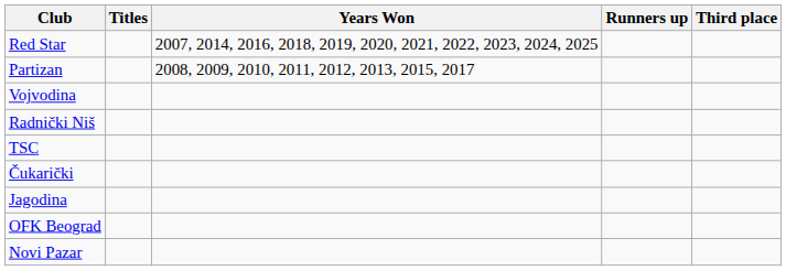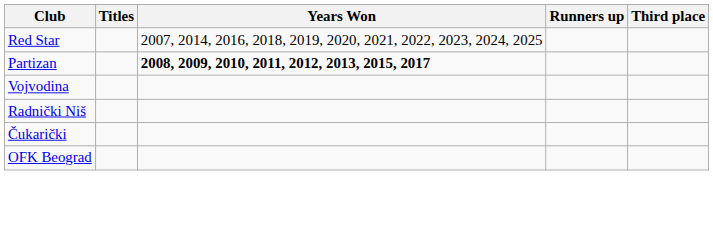Partizan | Years Won: normal -> bold
- row: TSC
- row: Jagodina
- row: Novi Pazar
